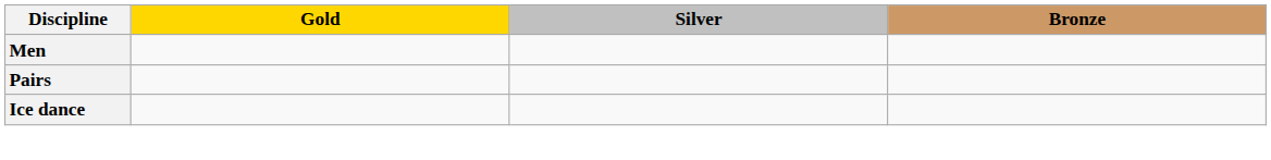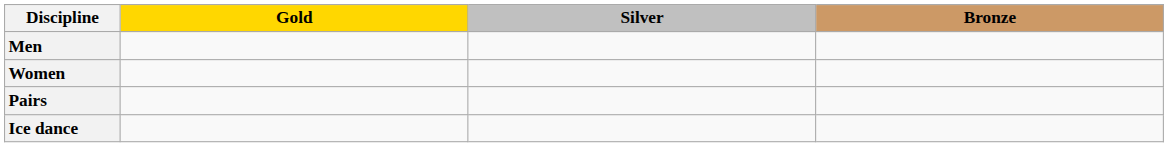+ row: Women
